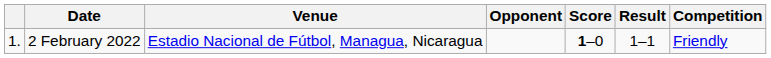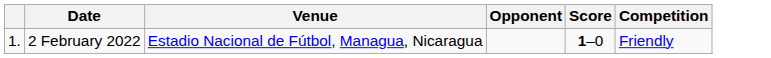- column: Result | 1–1
